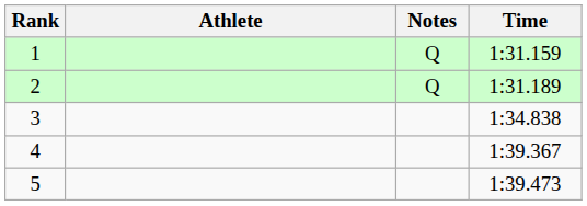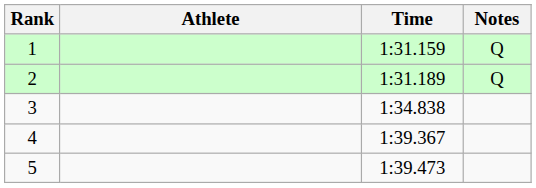columns swapped: Time <-> Notes
